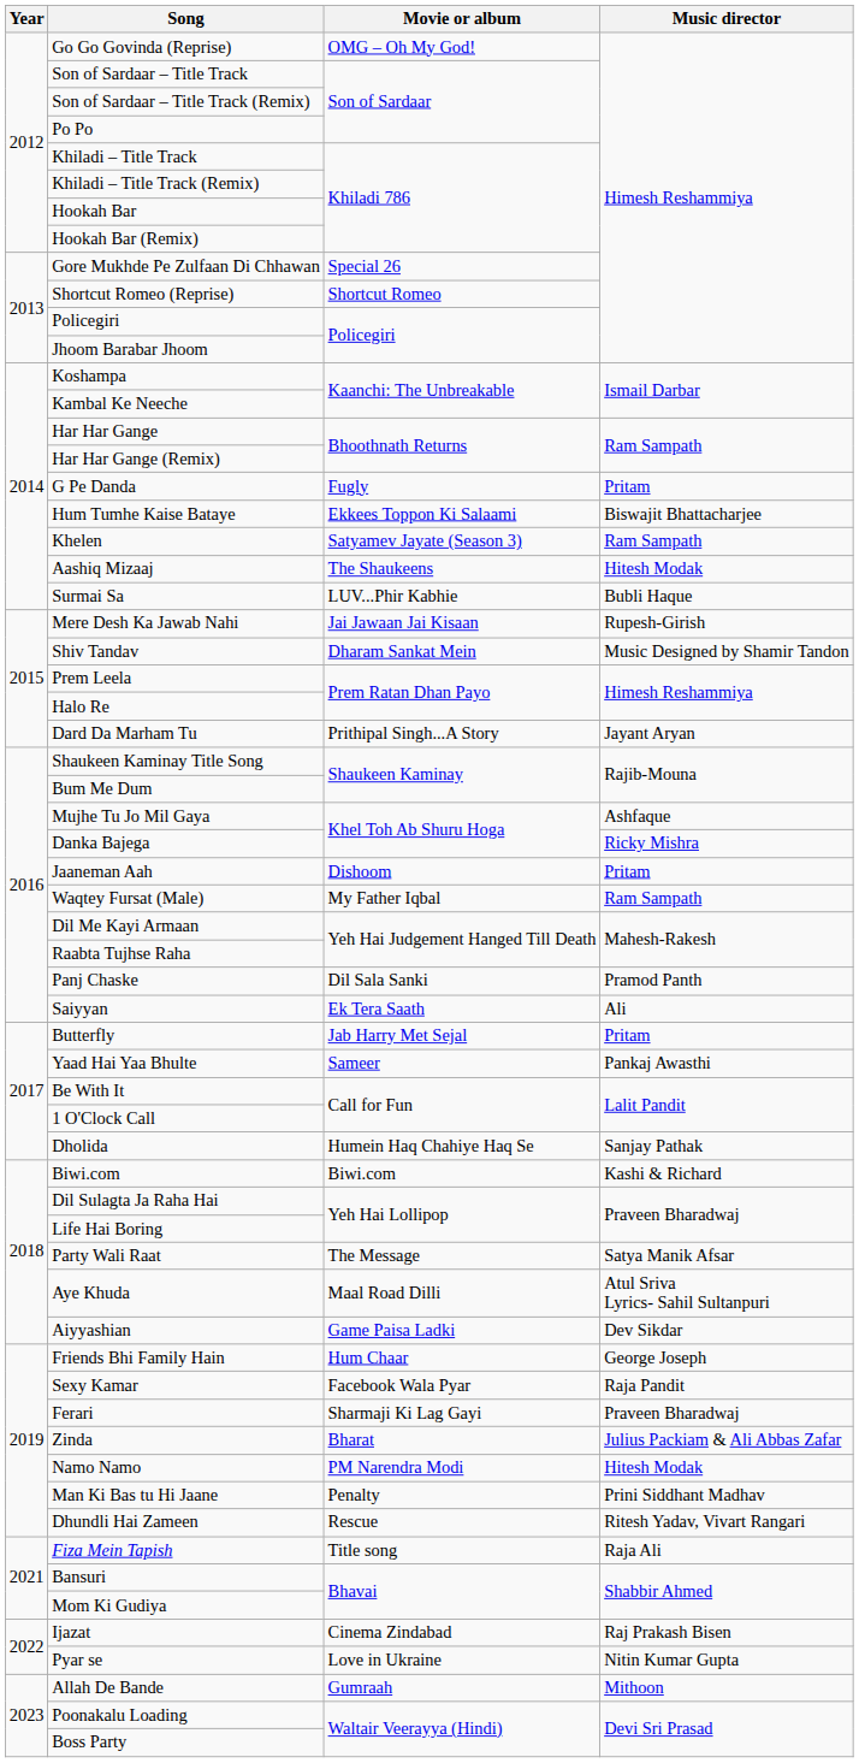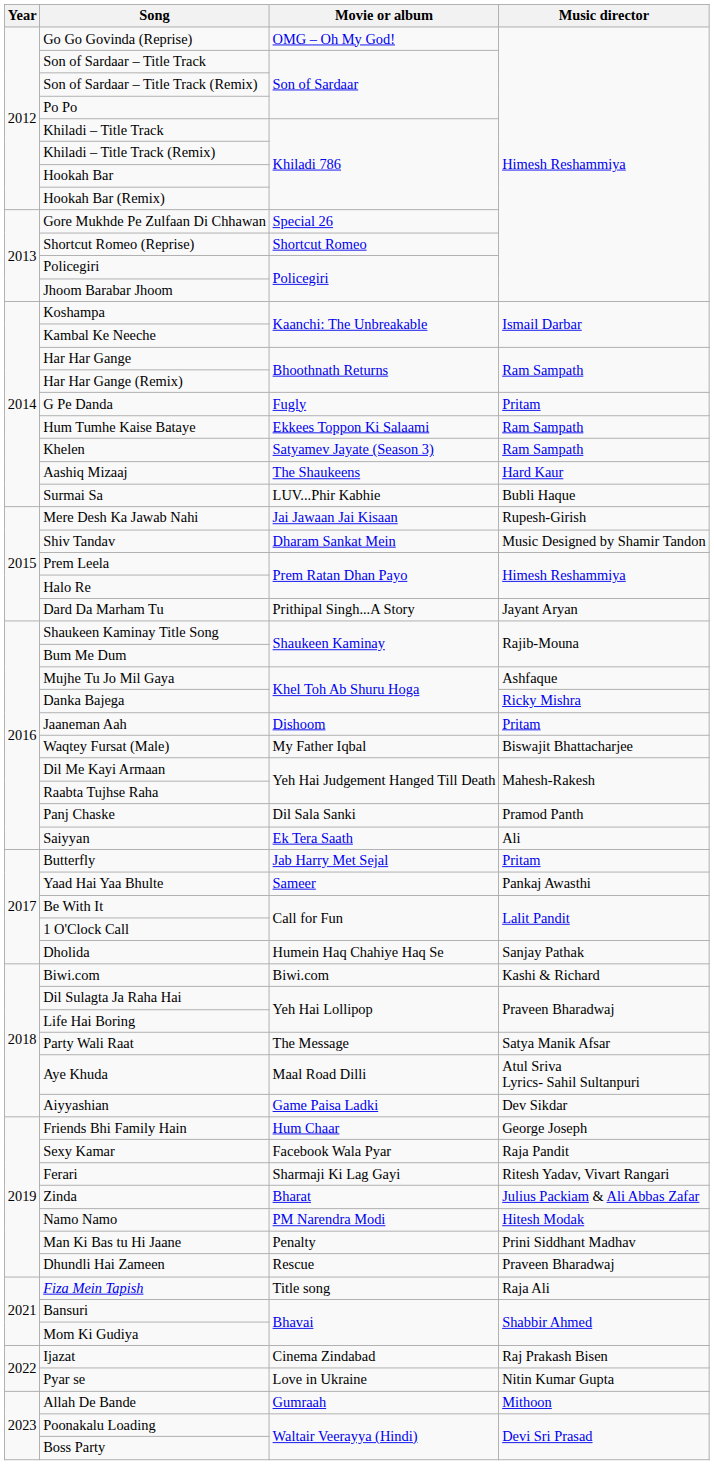Hum Tumhe Kaise Bataye | Music director: Biswajit Bhattacharjee -> Ram Sampath
Aashiq Mizaaj | Music director: Hitesh Modak -> Hard Kaur
Waqtey Fursat (Male) | Music director: Ram Sampath -> Biswajit Bhattacharjee
Ferari | Music director: Praveen Bharadwaj -> Ritesh Yadav, Vivart Rangari
Dhundli Hai Zameen | Music director: Ritesh Yadav, Vivart Rangari -> Praveen Bharadwaj
